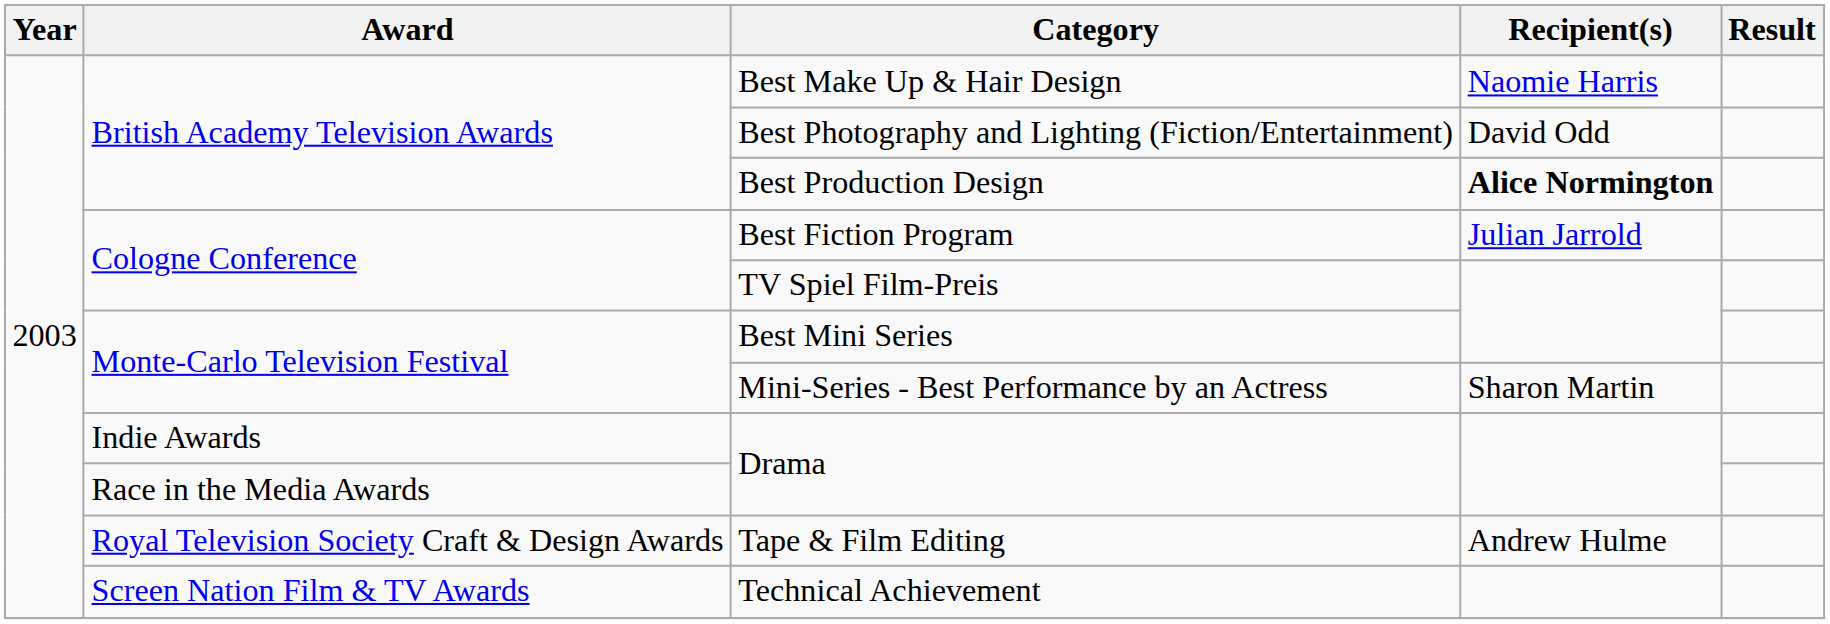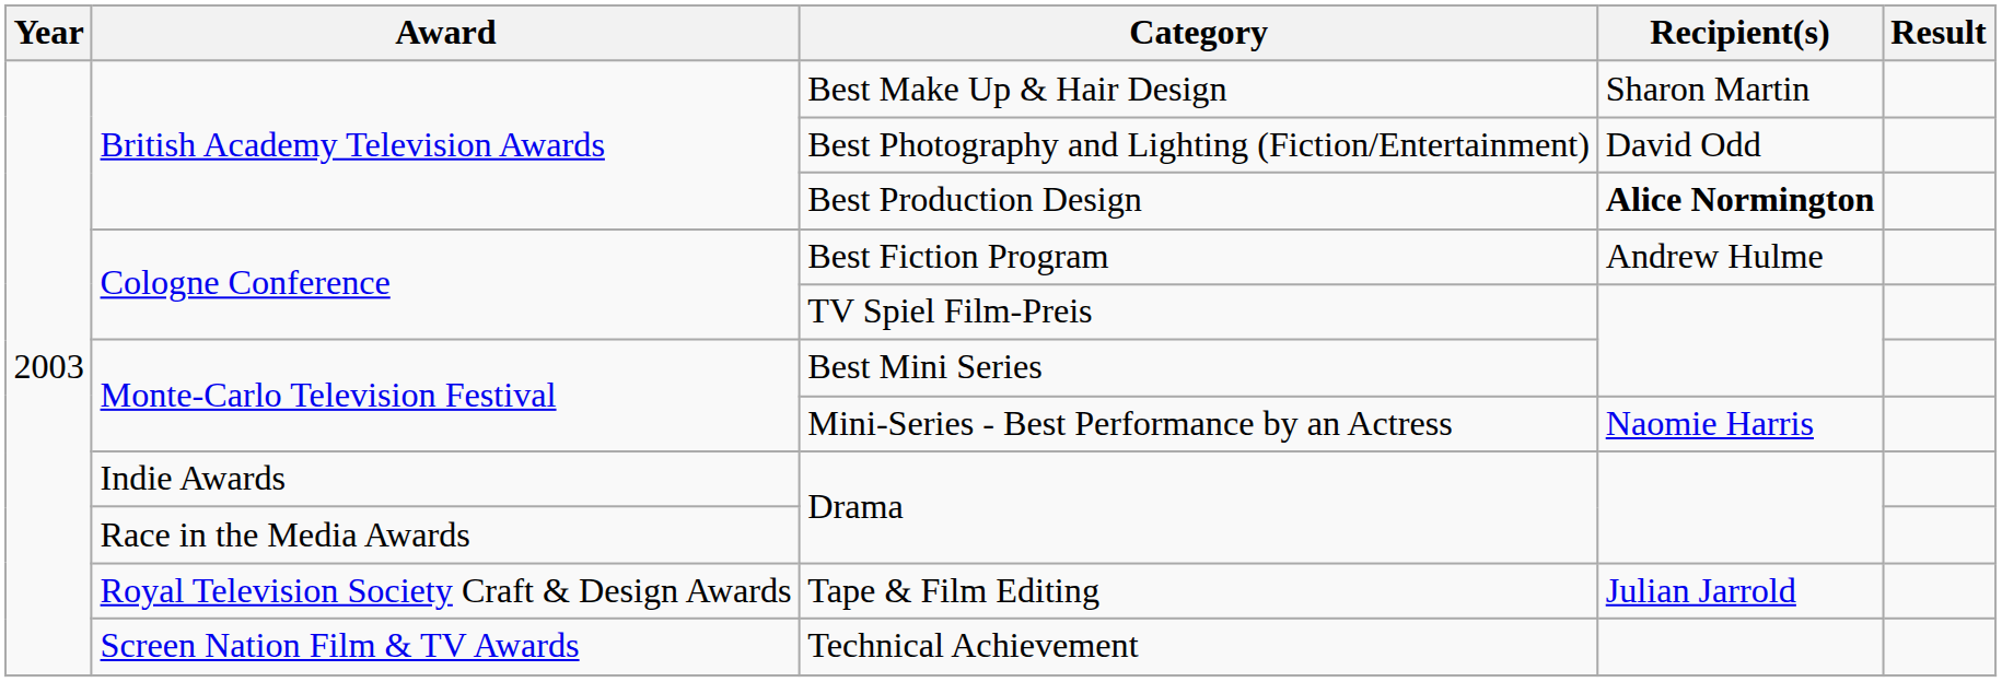Best Make Up & Hair Design | Recipient(s): Naomie Harris -> Sharon Martin
Best Fiction Program | Recipient(s): Julian Jarrold -> Andrew Hulme
Mini-Series - Best Performance by an Actress | Recipient(s): Sharon Martin -> Naomie Harris
Tape & Film Editing | Recipient(s): Andrew Hulme -> Julian Jarrold
